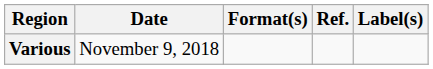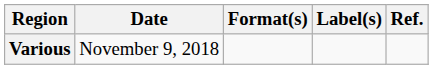columns swapped: Label(s) <-> Ref.
